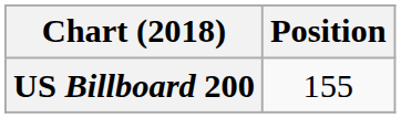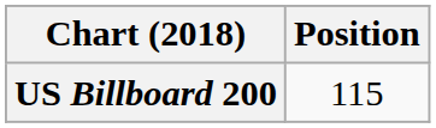US Billboard 200 | Position: 155 -> 115
